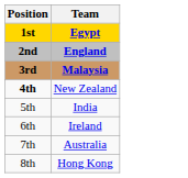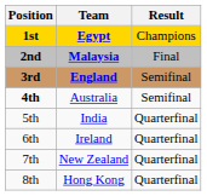+ column: Result | Champions | Final | Semifinal | Semifinal | Quarterfinal | Quarterfinal | Quarterfinal | Quarterfinal
2nd | Team: England -> Malaysia
3rd | Team: Malaysia -> England
4th | Team: New Zealand -> Australia
7th | Team: Australia -> New Zealand
